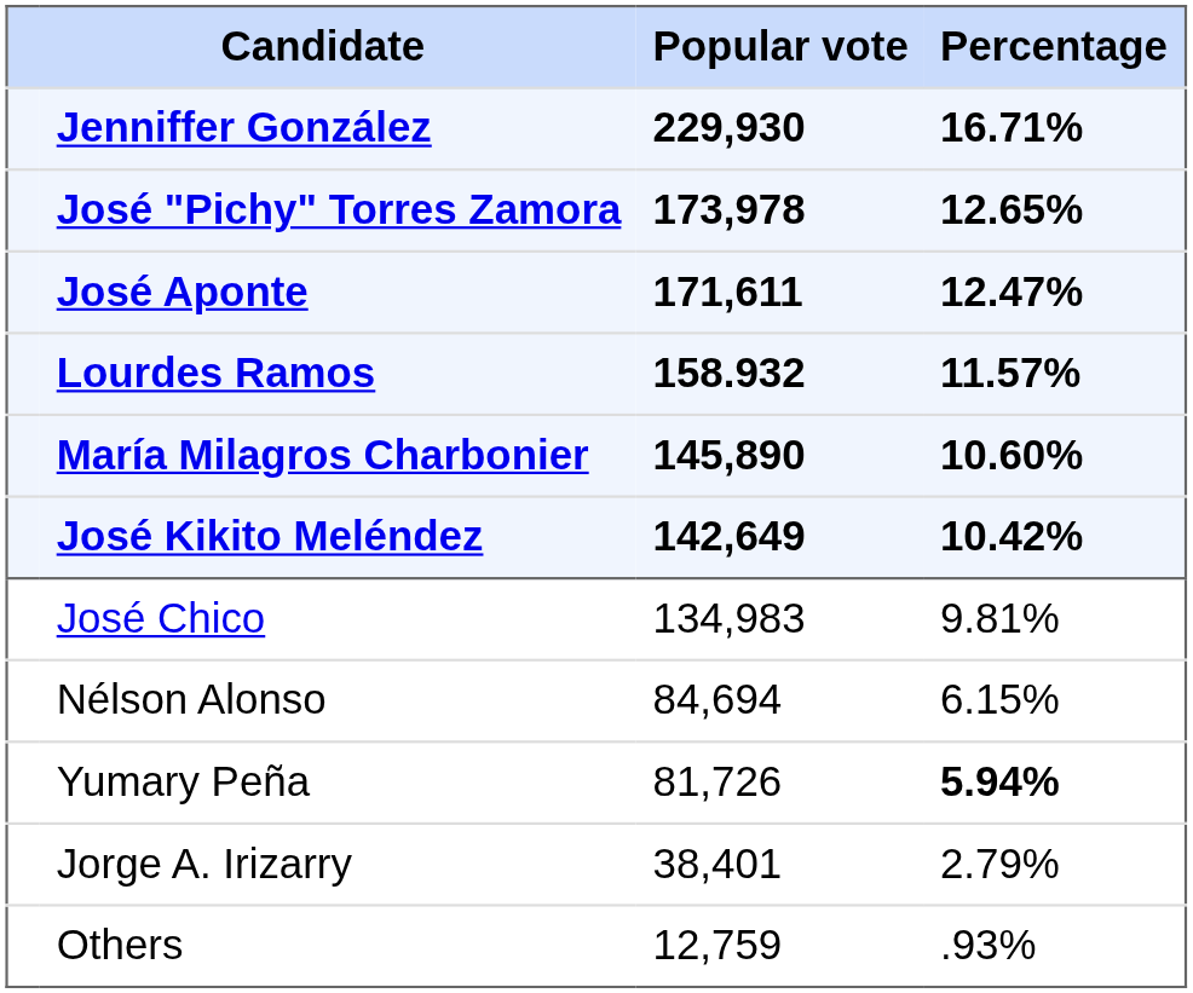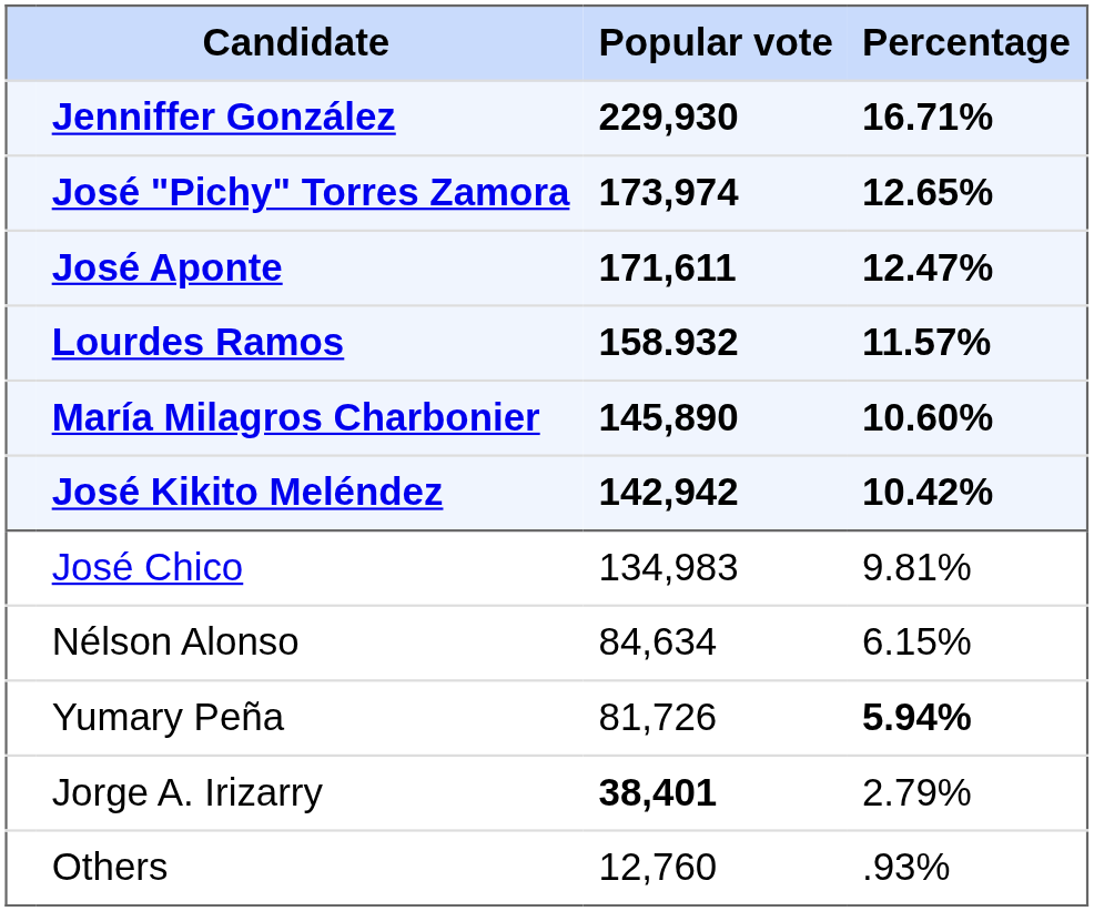José "Pichy" Torres Zamora | Popular vote: 173,978 -> 173,974
José Kikito Meléndez | Popular vote: 142,649 -> 142,942
Nélson Alonso | Popular vote: 84,694 -> 84,634
Jorge A. Irizarry | Popular vote: normal -> bold
Others | Popular vote: 12,759 -> 12,760
